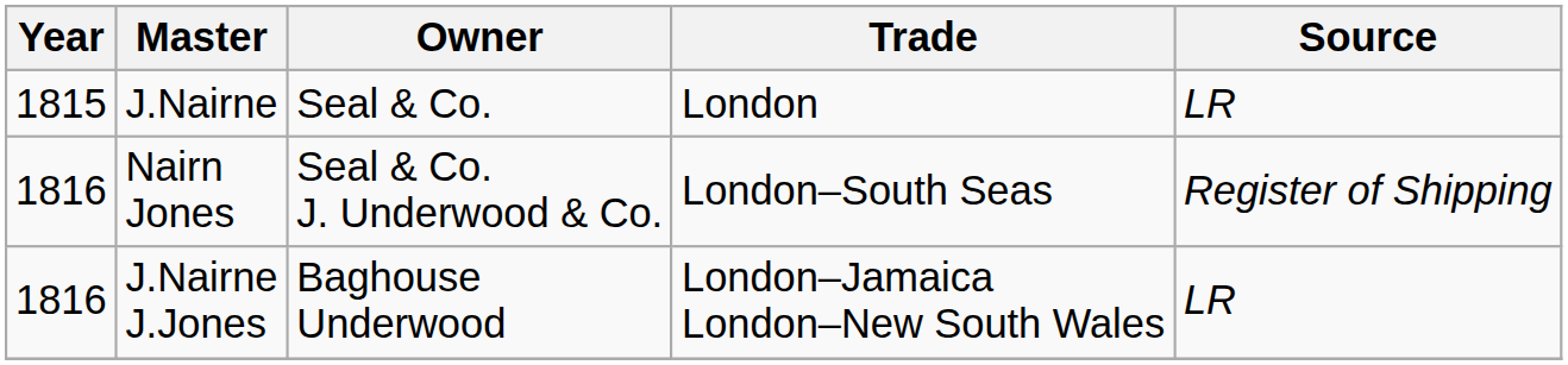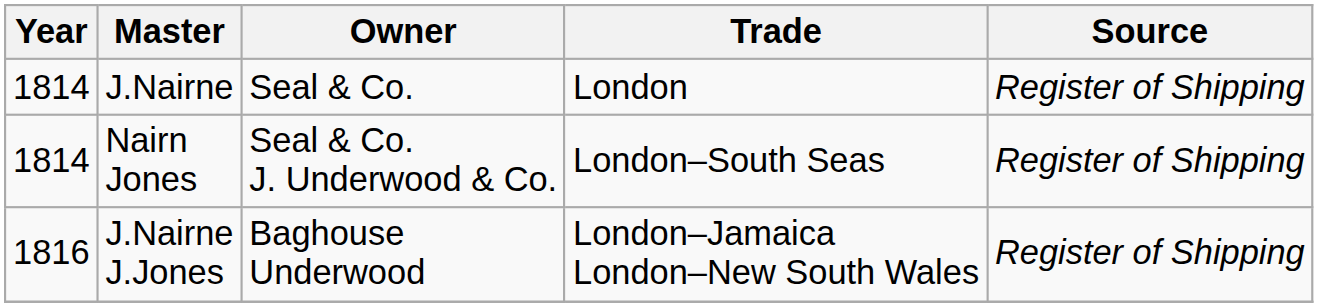J.Nairne | Year: 1815 -> 1814
J.Nairne | Source: LR -> Register of Shipping
Nairn Jones | Year: 1816 -> 1814
J.Nairne J.Jones | Source: LR -> Register of Shipping
